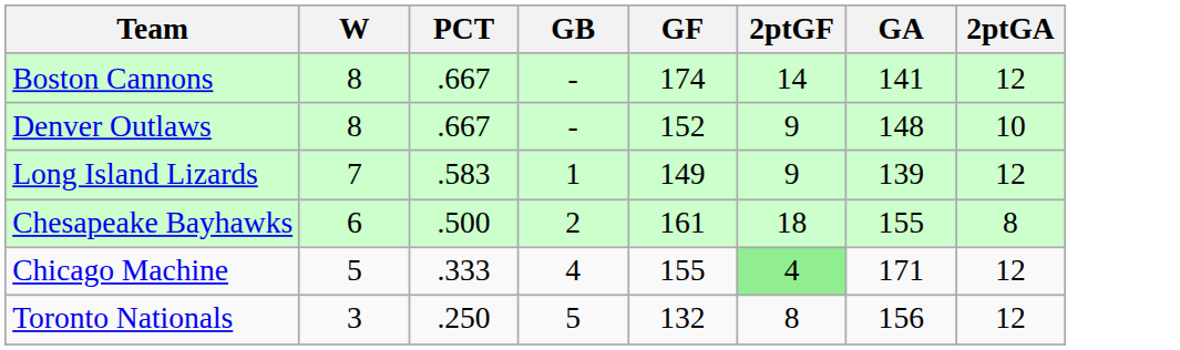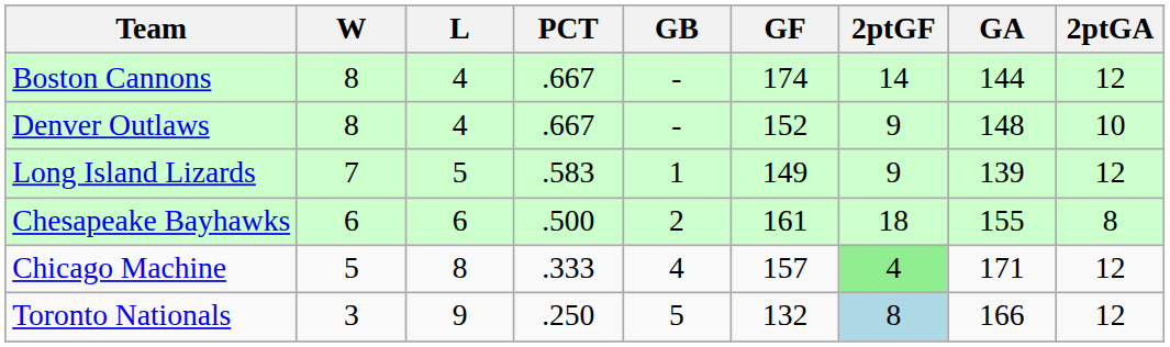+ column: L | 4 | 4 | 5 | 6 | 8 | 9
Boston Cannons | GA: 141 -> 144
Chicago Machine | GF: 155 -> 157
Toronto Nationals | 2ptGF: no background -> lightblue background
Toronto Nationals | GA: 156 -> 166
